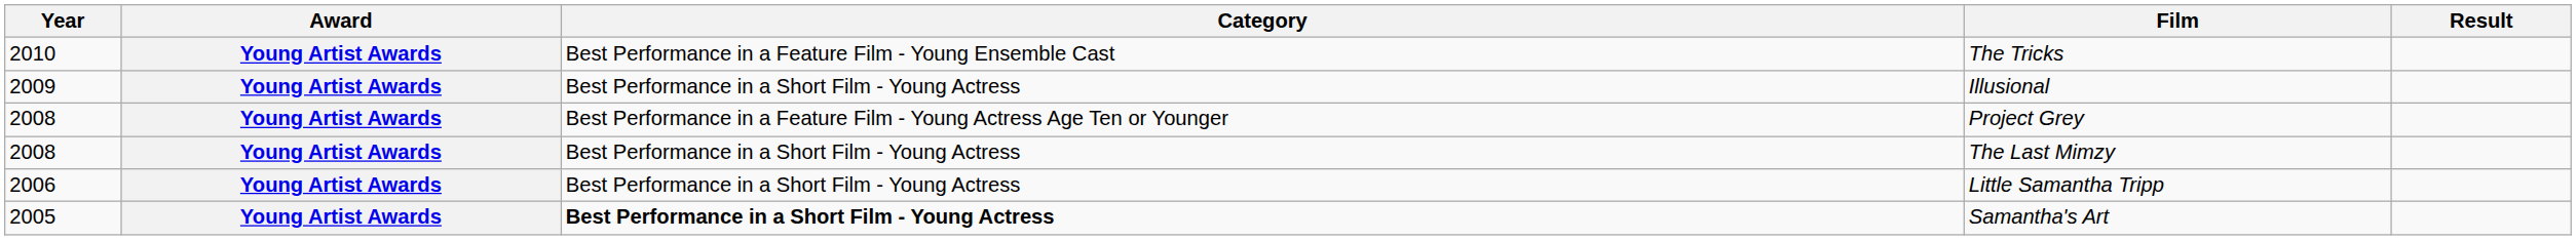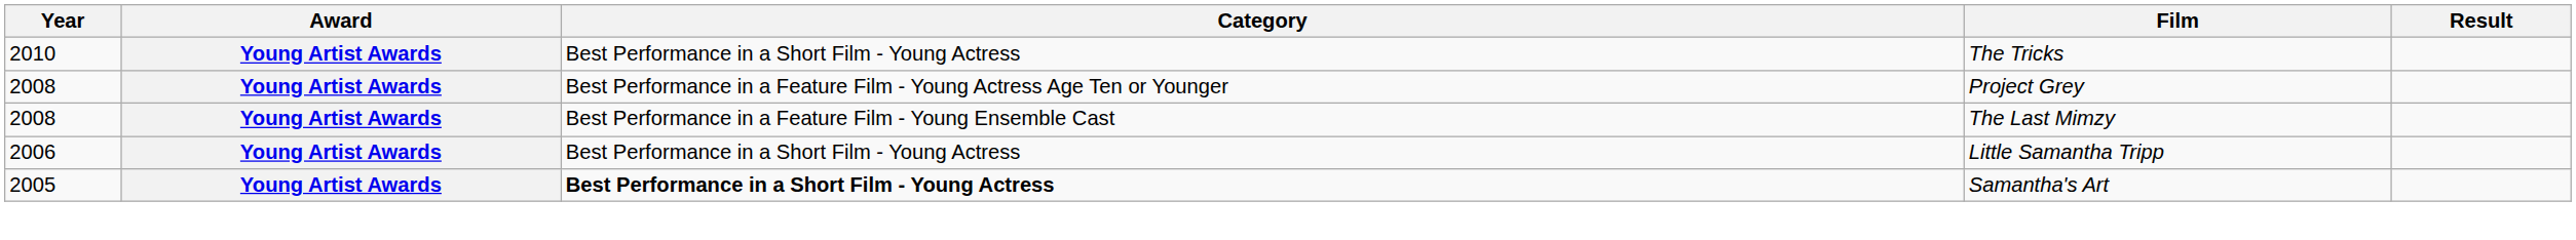The Tricks | Category: Best Performance in a Feature Film - Young Ensemble Cast -> Best Performance in a Short Film - Young Actress
- row: 2009 | Young Artist Awards | Best Performance in a Short Film - Young Actress | Illusional
The Last Mimzy | Category: Best Performance in a Short Film - Young Actress -> Best Performance in a Feature Film - Young Ensemble Cast
